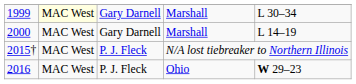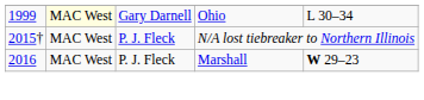1999 | column 4: Marshall -> Ohio
- row: 2000 | MAC West | Gary Darnell | Marshall | L 14–19
2016 | column 4: Ohio -> Marshall
